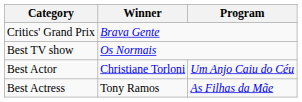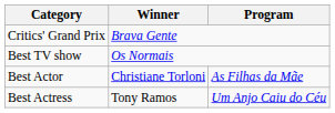Best Actor | Program: Um Anjo Caiu do Céu -> As Filhas da Mãe
Best Actress | Program: As Filhas da Mãe -> Um Anjo Caiu do Céu
